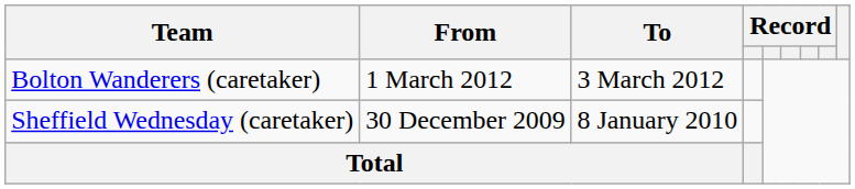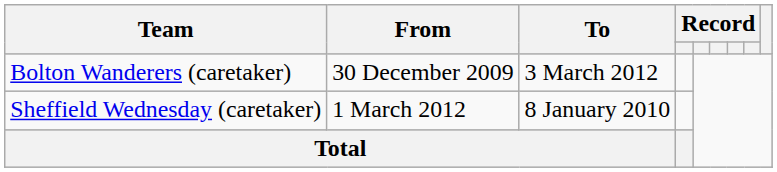Bolton Wanderers (caretaker) | From: 1 March 2012 -> 30 December 2009
Sheffield Wednesday (caretaker) | From: 30 December 2009 -> 1 March 2012
